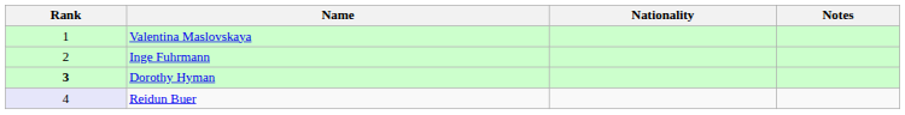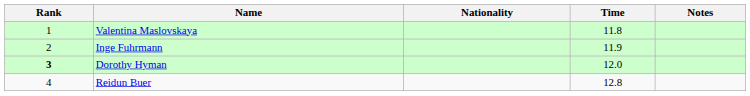+ column: Time | 11.8 | 11.9 | 12.0 | 12.8
Reidun Buer | Rank: lavender background -> no background
